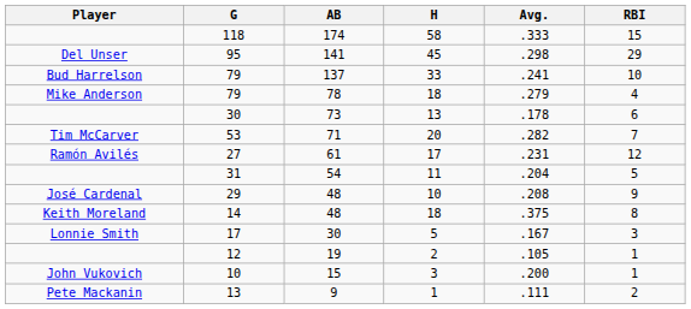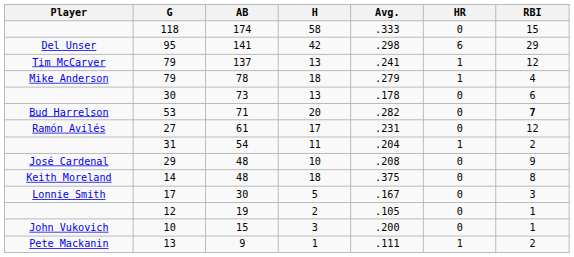+ column: HR | 0 | 6 | 1 | 1 | 0 | 0 | 0 | 1 | 0 | 0 | 0 | 0 | 0 | 1
95 | H: 45 -> 42
79 / 137 | Player: Bud Harrelson -> Tim McCarver
79 / 137 | H: 33 -> 13
79 / 137 | RBI: 10 -> 12
53 | Player: Tim McCarver -> Bud Harrelson
53 | RBI: normal -> bold
31 | RBI: 5 -> 2
